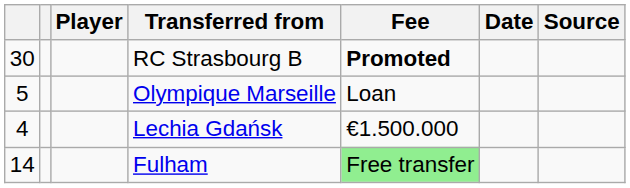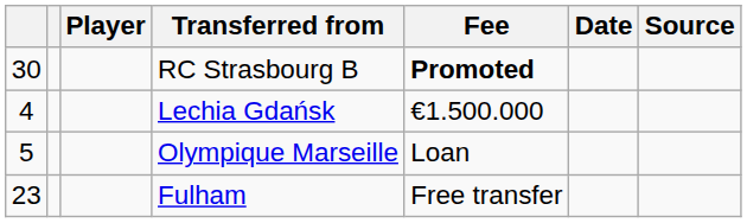rows swapped: Lechia Gdańsk <-> Olympique Marseille
Fulham | column 1: 14 -> 23
Fulham | Fee: lightgreen background -> no background
